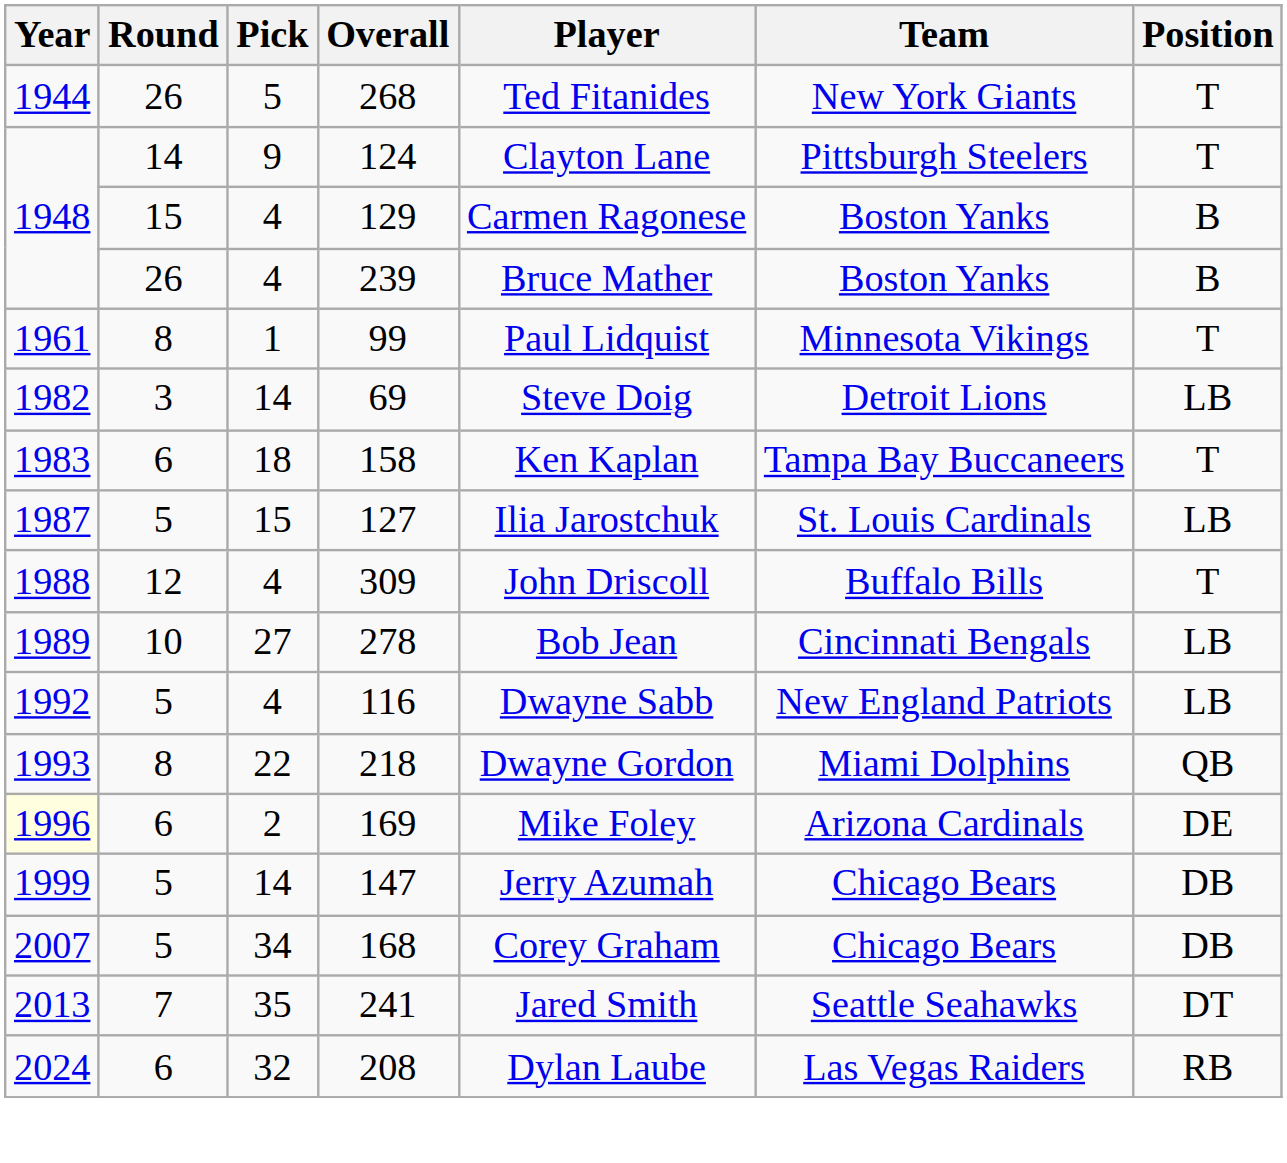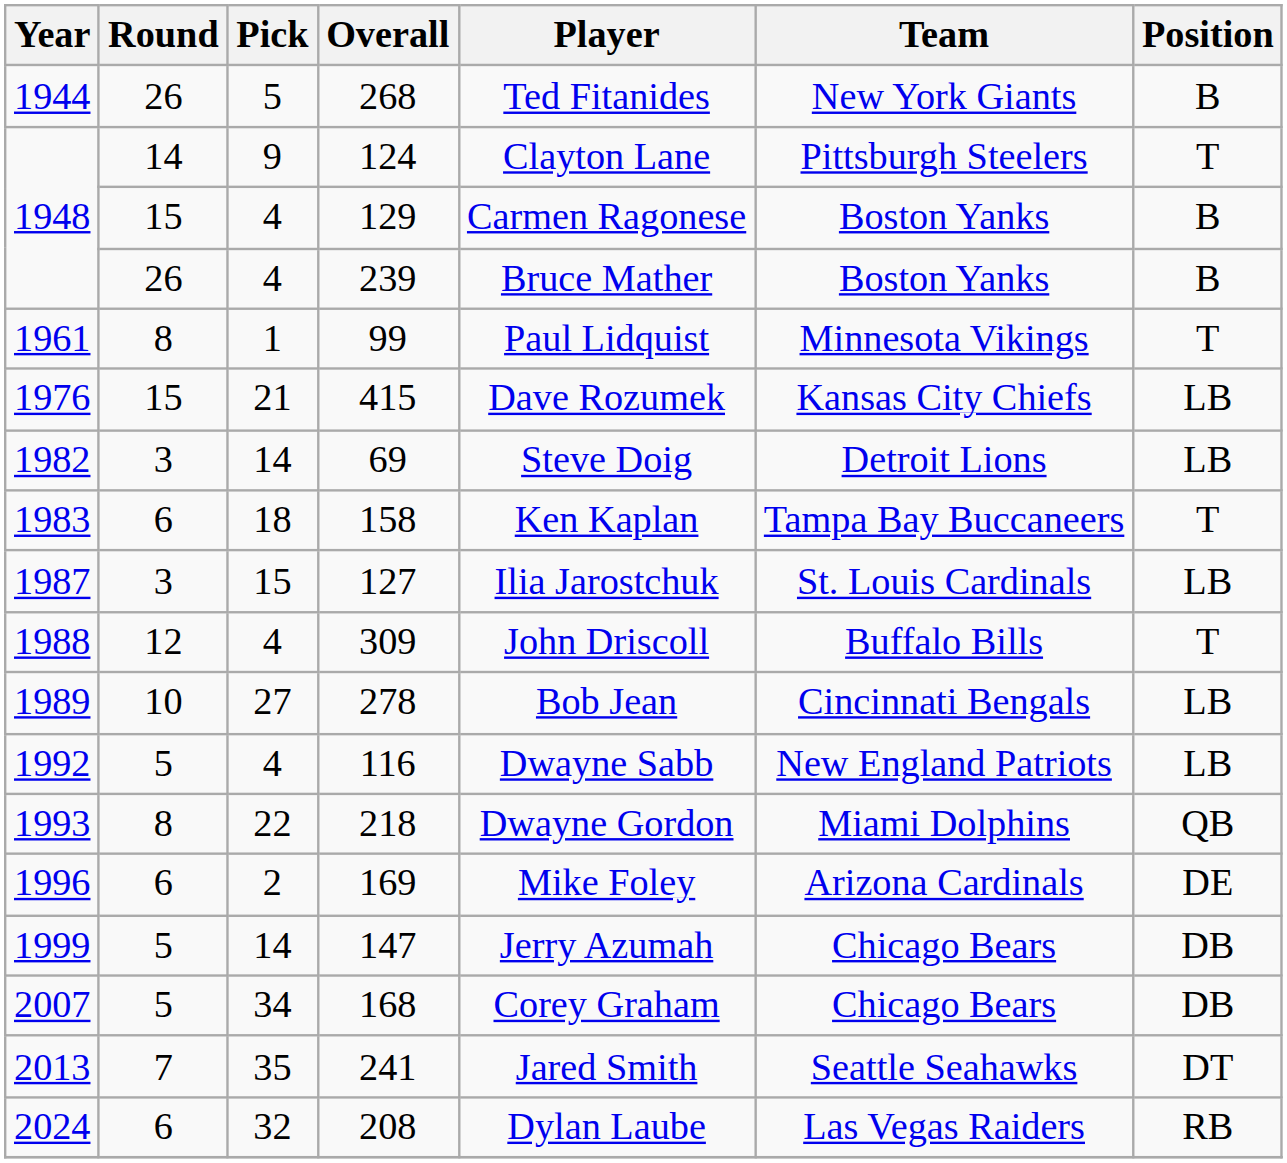268 | Position: T -> B
+ row: 1976 | 15 | 21 | 415 | Dave Rozumek | Kansas City Chiefs | LB
127 | Round: 5 -> 3
169 | Year: lightyellow background -> no background
